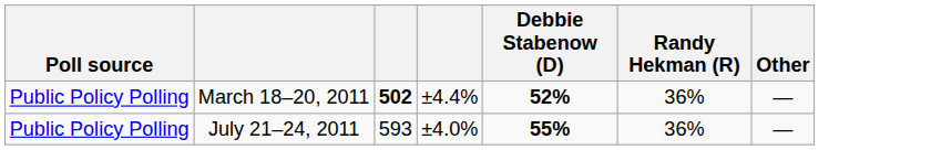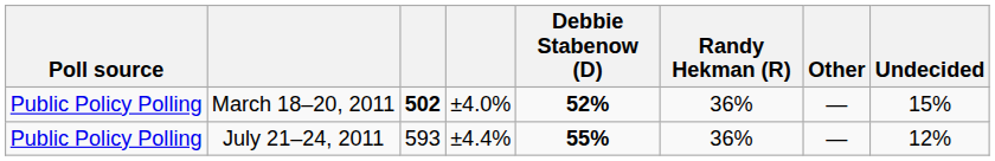+ column: Undecided | 15% | 12%
March 18–20, 2011 | column 4: ±4.4% -> ±4.0%
July 21–24, 2011 | column 4: ±4.0% -> ±4.4%
